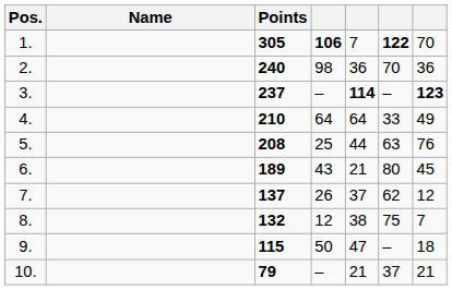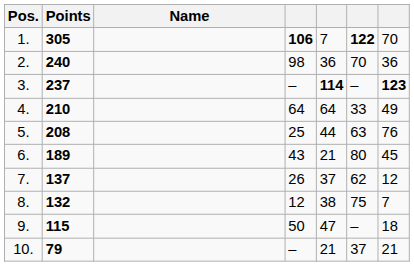columns swapped: Name <-> Points
